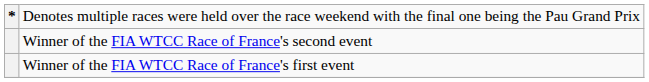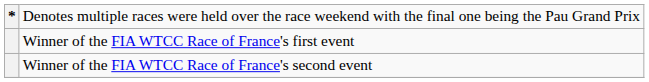rows swapped: Winner of the FIA WTCC Race of France's first event <-> Winner of the FIA WTCC Race of France's second event
